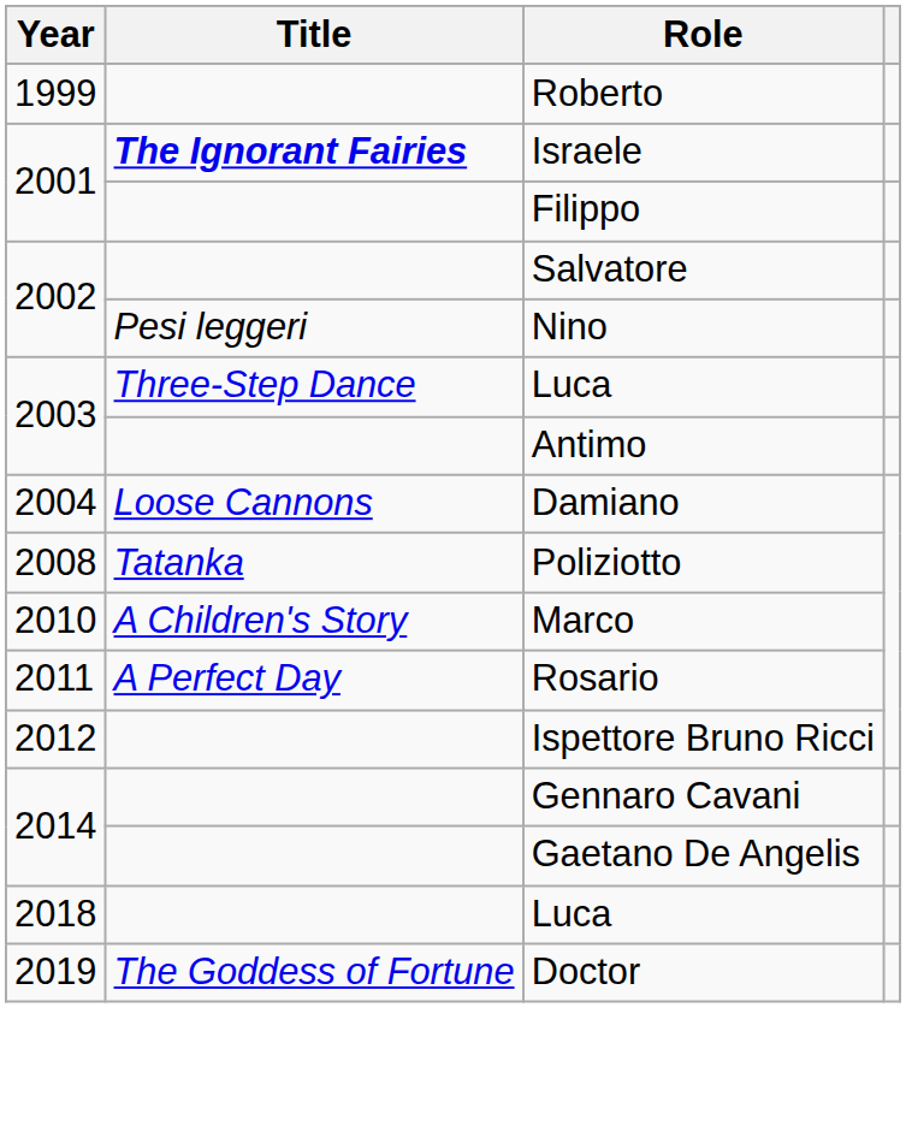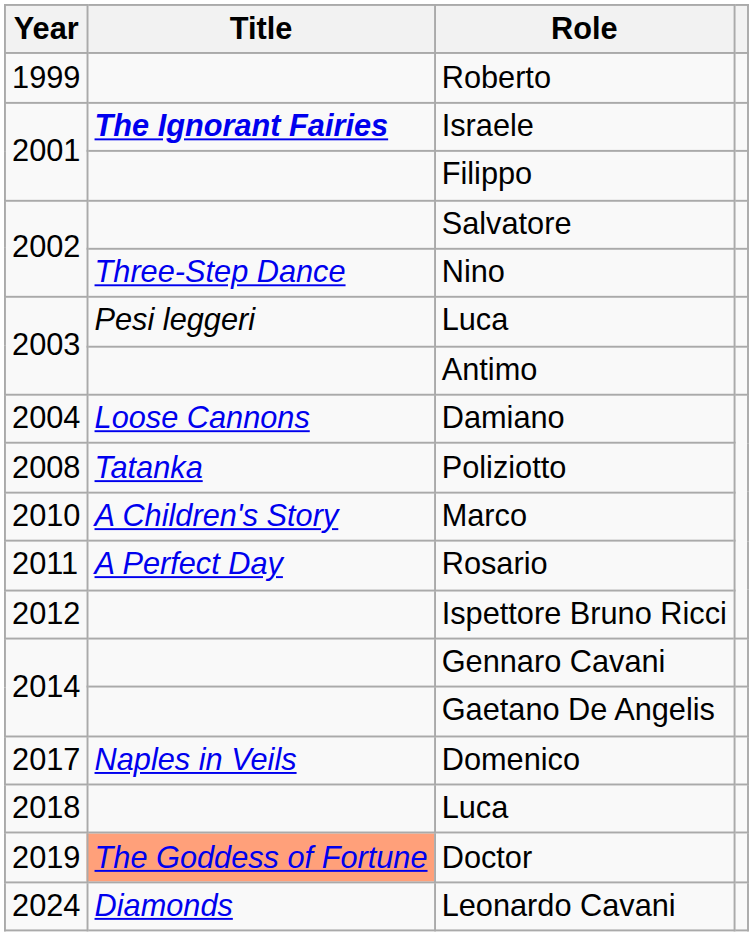Nino | Title: Pesi leggeri -> Three-Step Dance
2003 / Luca | Title: Three-Step Dance -> Pesi leggeri
+ row: 2017 | Naples in Veils | Domenico
Doctor | Title: no background -> lightsalmon background
+ row: 2024 | Diamonds | Leonardo Cavani
